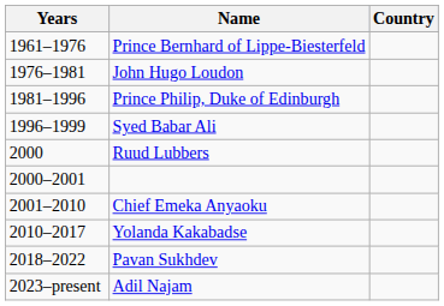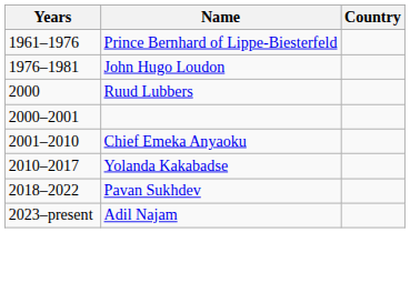- row: 1981–1996 | Prince Philip, Duke of Edinburgh
- row: 1996–1999 | Syed Babar Ali
